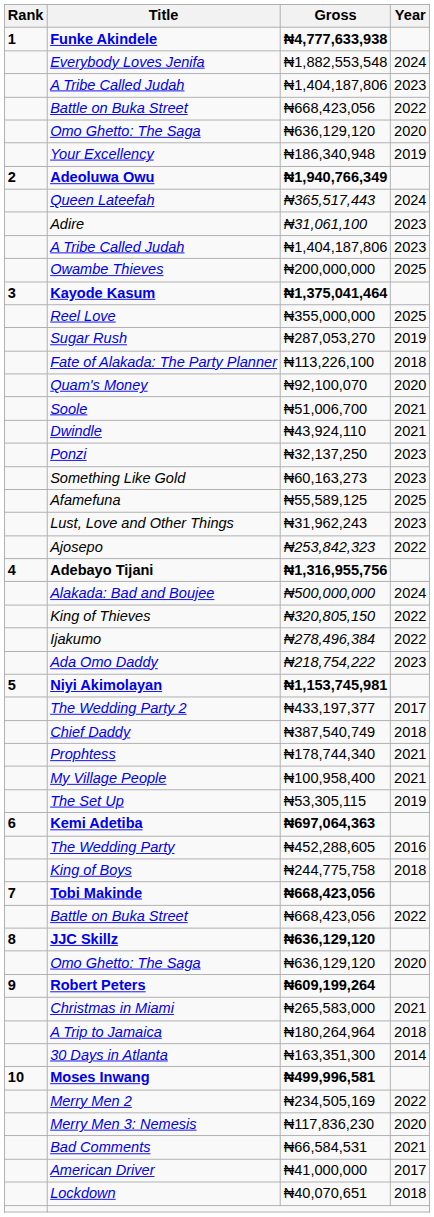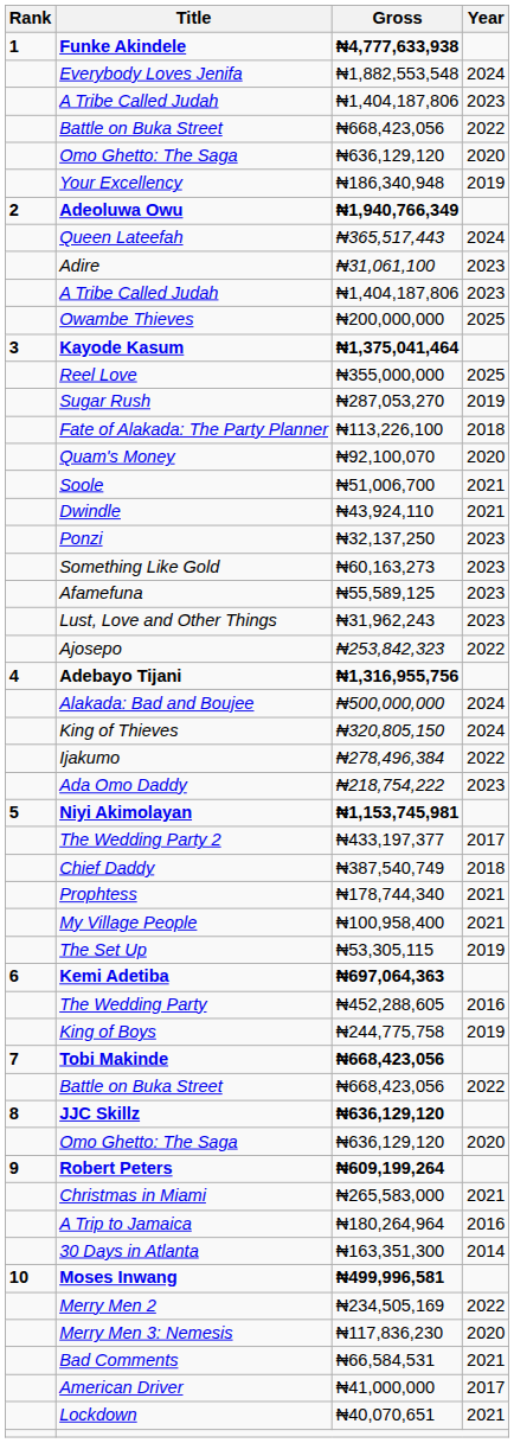Afamefuna | Year: 2025 -> 2023
King of Thieves | Year: 2022 -> 2024
King of Boys | Year: 2018 -> 2019
A Trip to Jamaica | Year: 2018 -> 2016
Lockdown | Year: 2018 -> 2021
